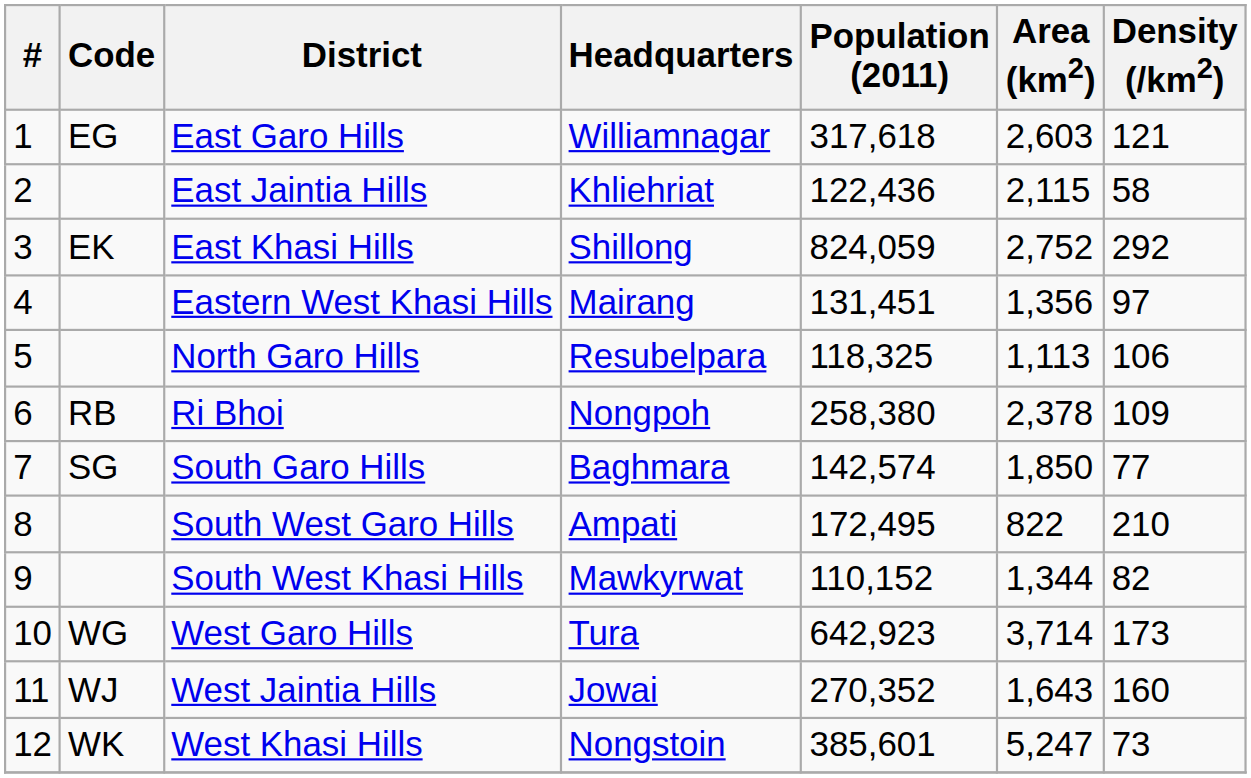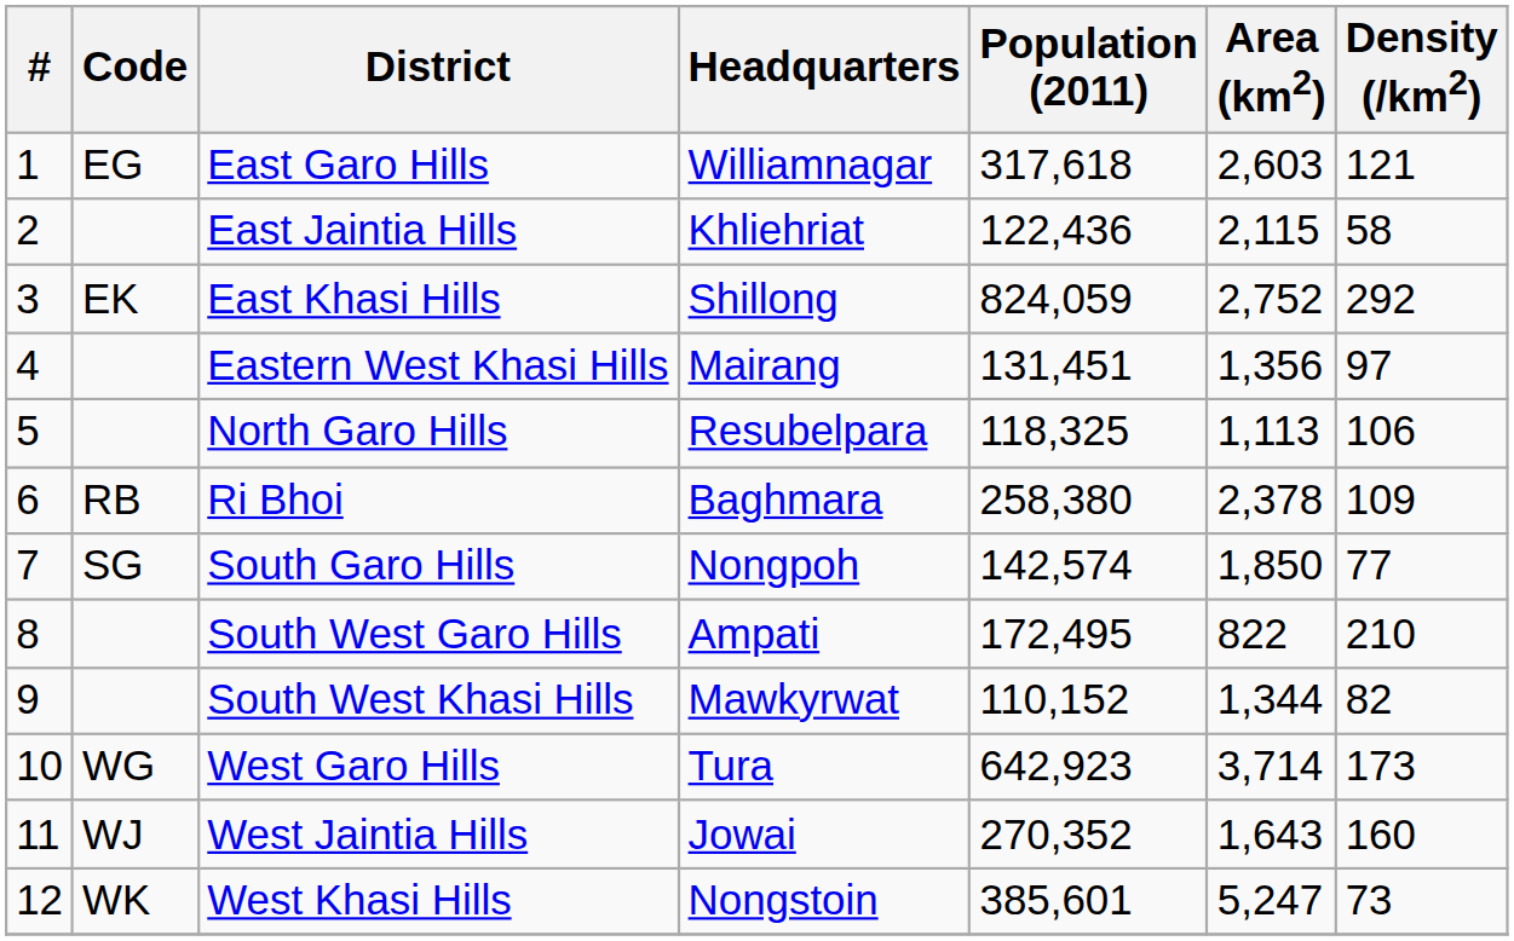Ri Bhoi | Headquarters: Nongpoh -> Baghmara
South Garo Hills | Headquarters: Baghmara -> Nongpoh
